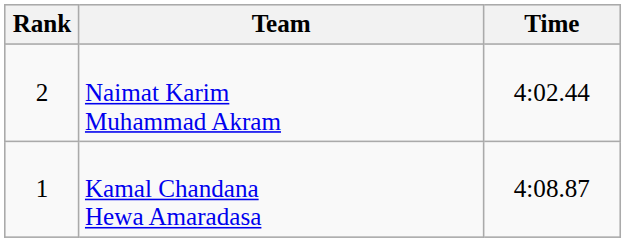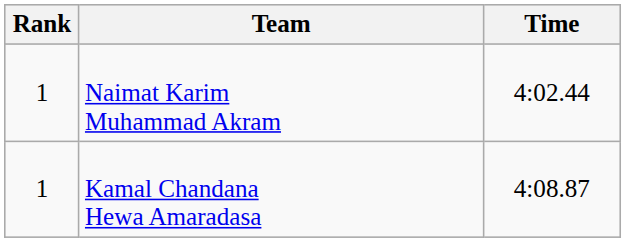Naimat Karim Muhammad Akram | Rank: 2 -> 1
